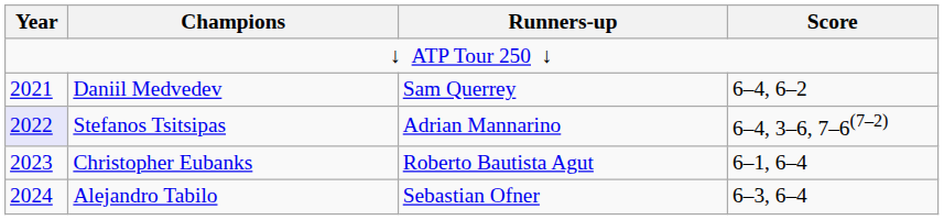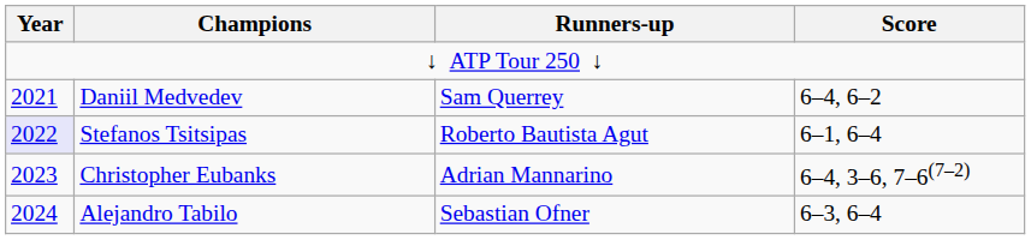Stefanos Tsitsipas | Runners-up: Adrian Mannarino -> Roberto Bautista Agut
Stefanos Tsitsipas | Score: 6–4, 3–6, 7–6(7–2) -> 6–1, 6–4
Christopher Eubanks | Runners-up: Roberto Bautista Agut -> Adrian Mannarino
Christopher Eubanks | Score: 6–1, 6–4 -> 6–4, 3–6, 7–6(7–2)
